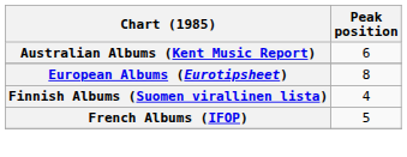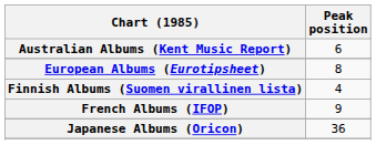French Albums (IFOP) | Peak position: 5 -> 9
+ row: Japanese Albums (Oricon) | 36
